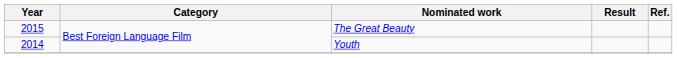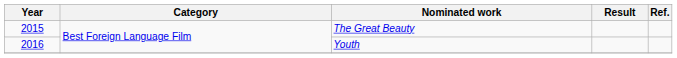Youth | Year: 2014 -> 2016
